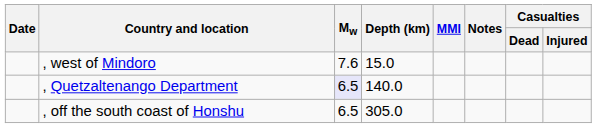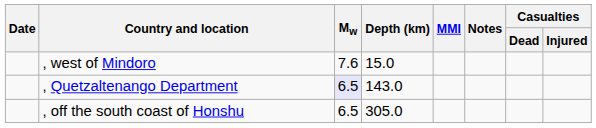, Quetzaltenango Department | Depth (km): 140.0 -> 143.0
